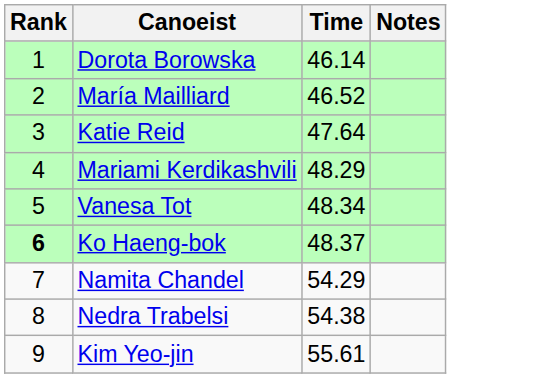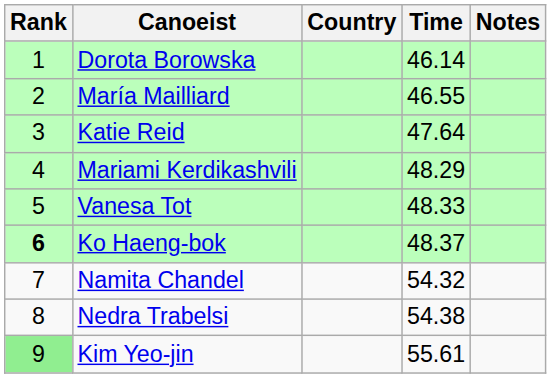+ column: Country
María Mailliard | Time: 46.52 -> 46.55
Vanesa Tot | Time: 48.34 -> 48.33
Namita Chandel | Time: 54.29 -> 54.32
Kim Yeo-jin | Rank: no background -> lightgreen background
